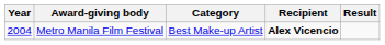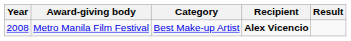Metro Manila Film Festival | Year: 2004 -> 2008
